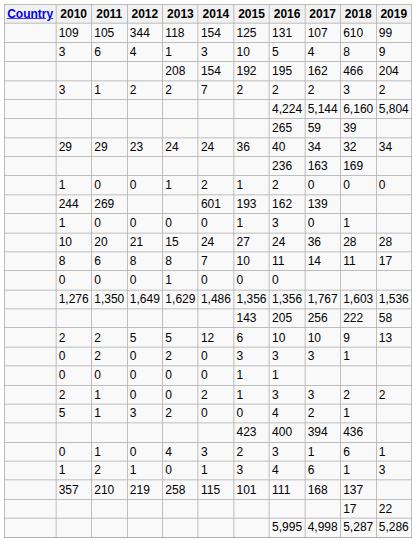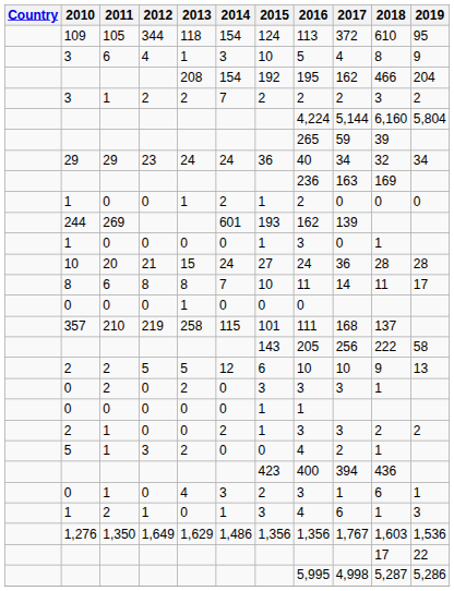109 | 2015: 125 -> 124
109 | 2016: 131 -> 113
109 | 2017: 107 -> 372
109 | 2019: 99 -> 95
rows swapped: 357 <-> 1,276
